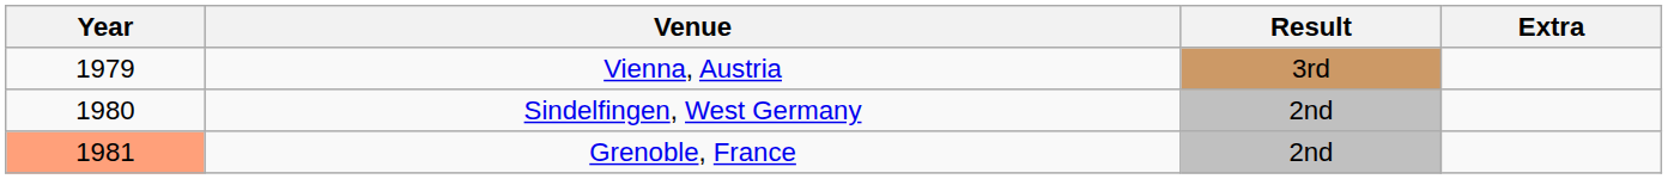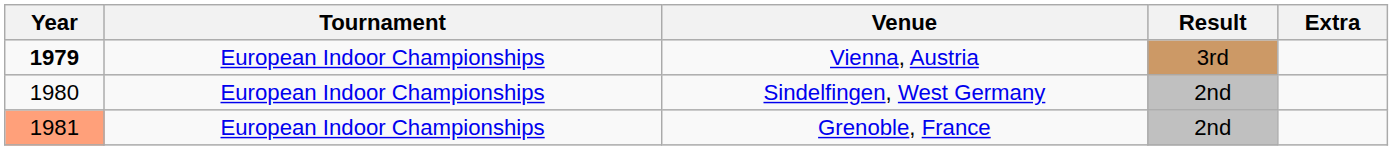+ column: Tournament | European Indoor Championships | European Indoor Championships | European Indoor Championships
Vienna, Austria | Year: normal -> bold
